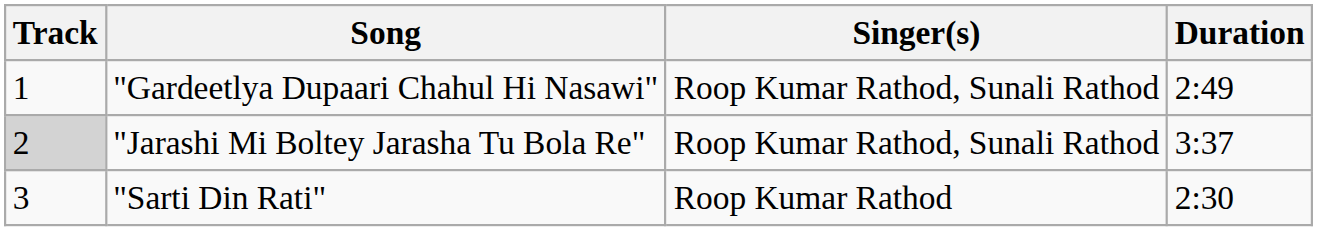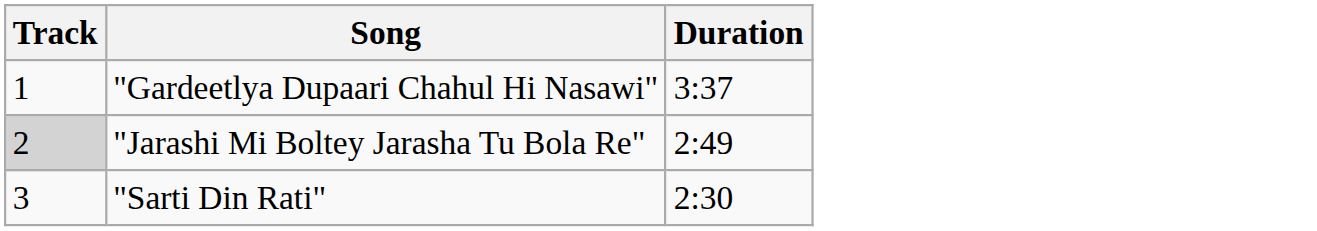- column: Singer(s) | Roop Kumar Rathod, Sunali Rathod | Roop Kumar Rathod, Sunali Rathod | Roop Kumar Rathod
"Gardeetlya Dupaari Chahul Hi Nasawi" | Duration: 2:49 -> 3:37
"Jarashi Mi Boltey Jarasha Tu Bola Re" | Duration: 3:37 -> 2:49
